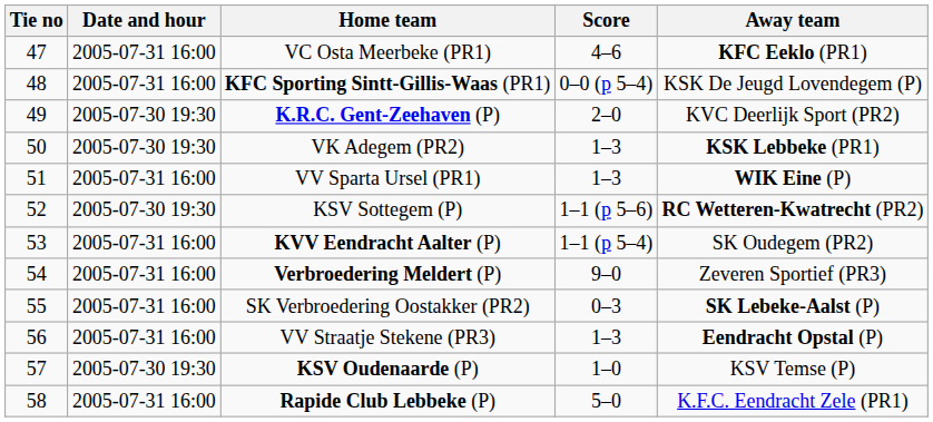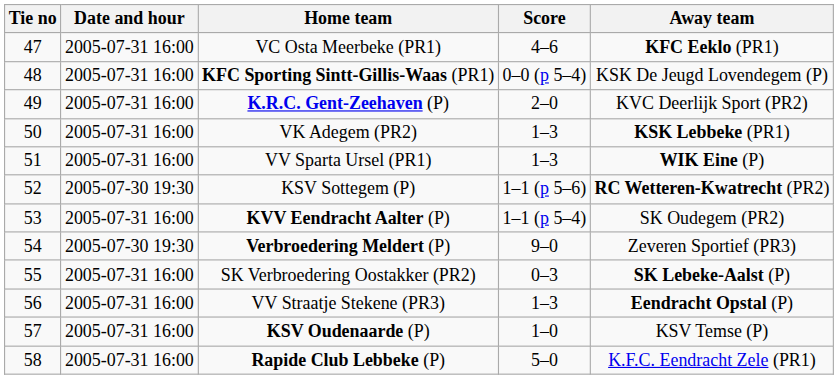K.R.C. Gent-Zeehaven (P) | Date and hour: 2005-07-30 19:30 -> 2005-07-31 16:00
VK Adegem (PR2) | Date and hour: 2005-07-30 19:30 -> 2005-07-31 16:00
Verbroedering Meldert (P) | Date and hour: 2005-07-31 16:00 -> 2005-07-30 19:30
KSV Oudenaarde (P) | Date and hour: 2005-07-30 19:30 -> 2005-07-31 16:00
